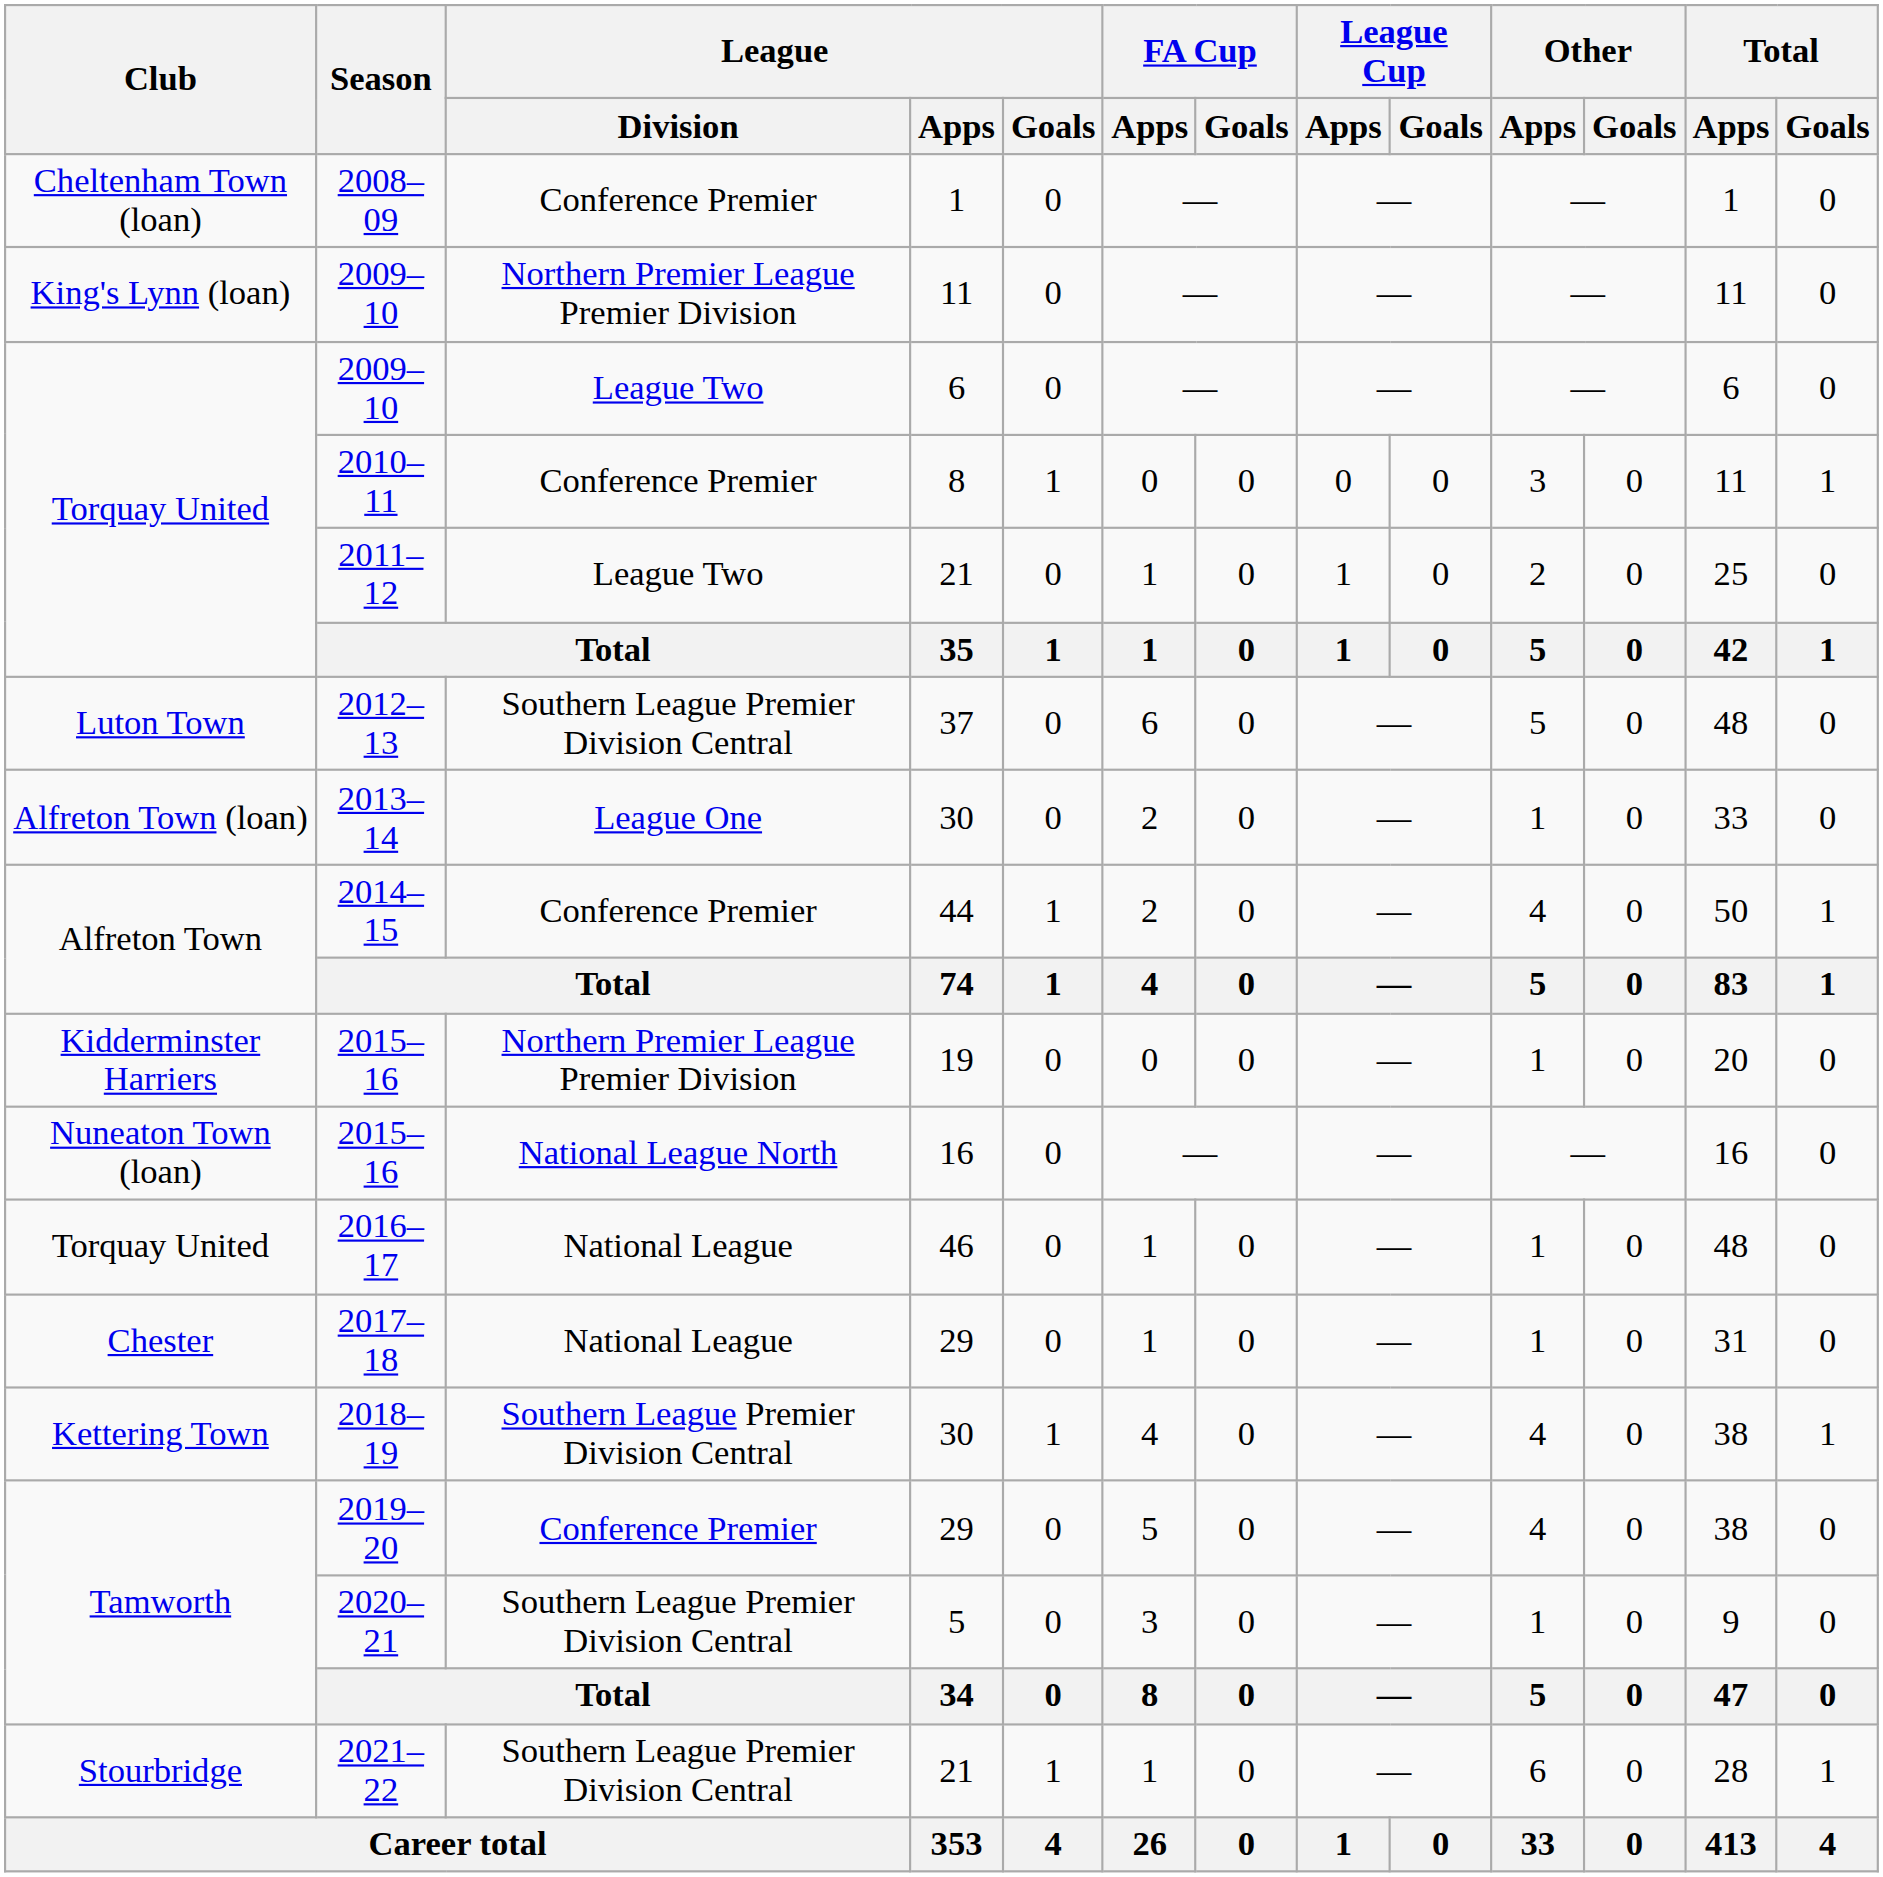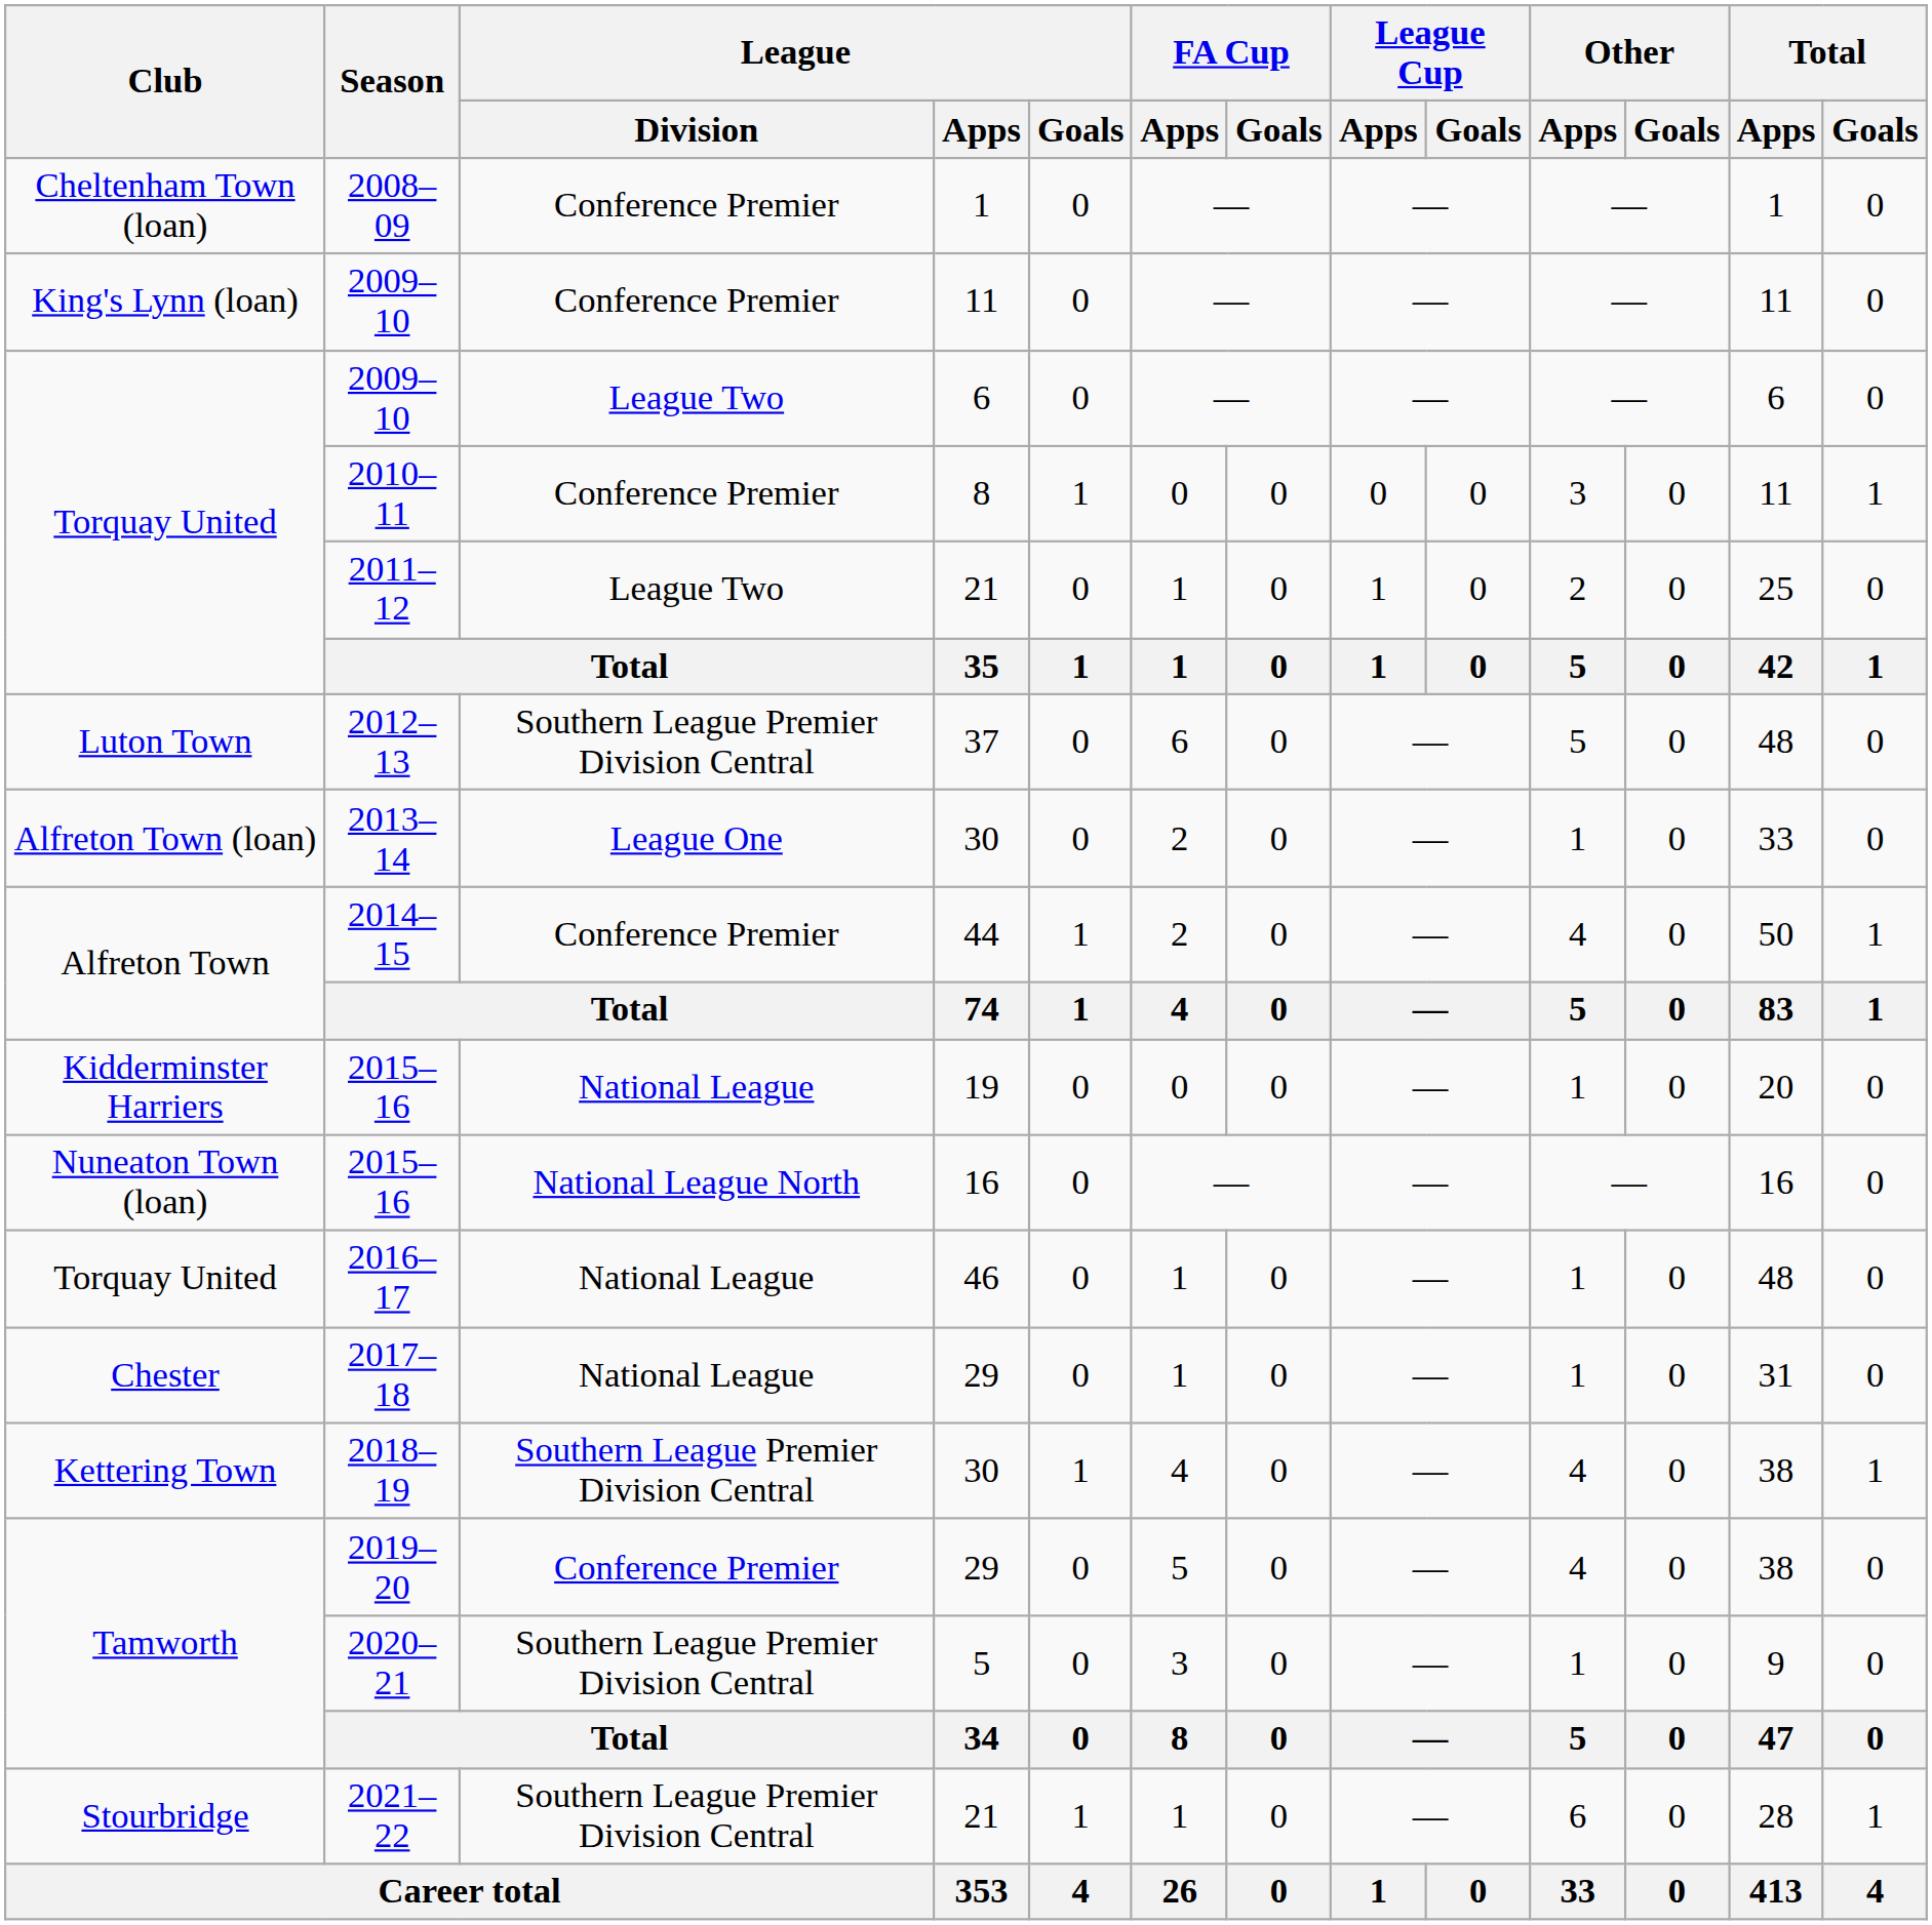2009–10 / 11 | League / Division: Northern Premier League Premier Division -> Conference Premier
2015–16 / 19 | League / Division: Northern Premier League Premier Division -> National League
